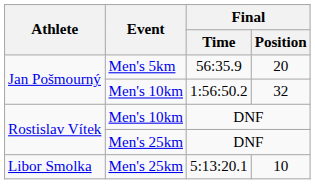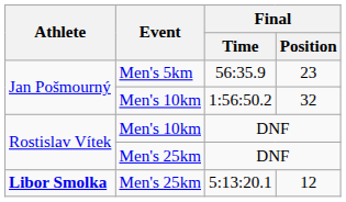56:35.9 | Final / Position: 20 -> 23
5:13:20.1 | Athlete: normal -> bold
5:13:20.1 | Final / Position: 10 -> 12
